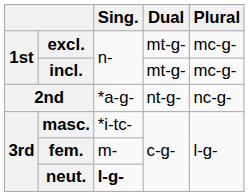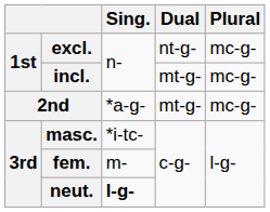excl. | Dual: mt-g- -> nt-g-
2nd | Dual: nt-g- -> mt-g-
2nd | Plural: nc-g- -> mc-g-
